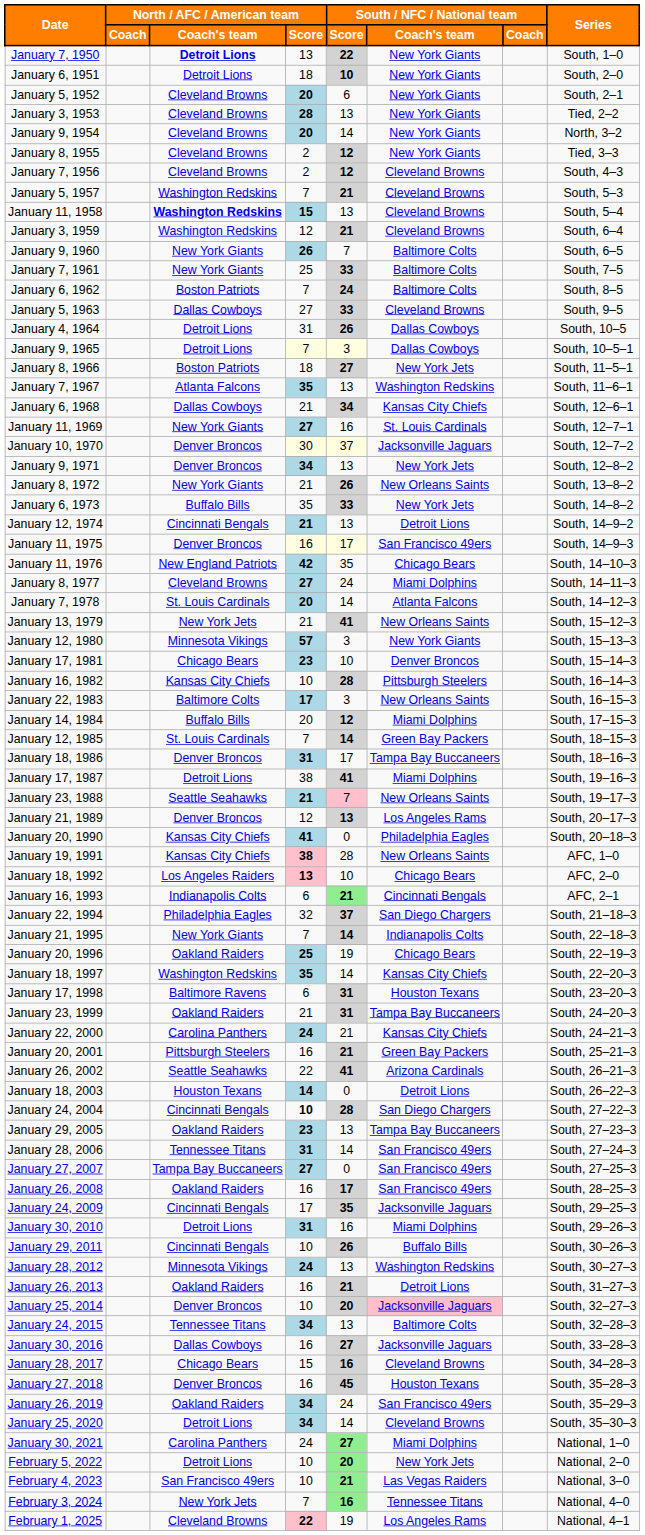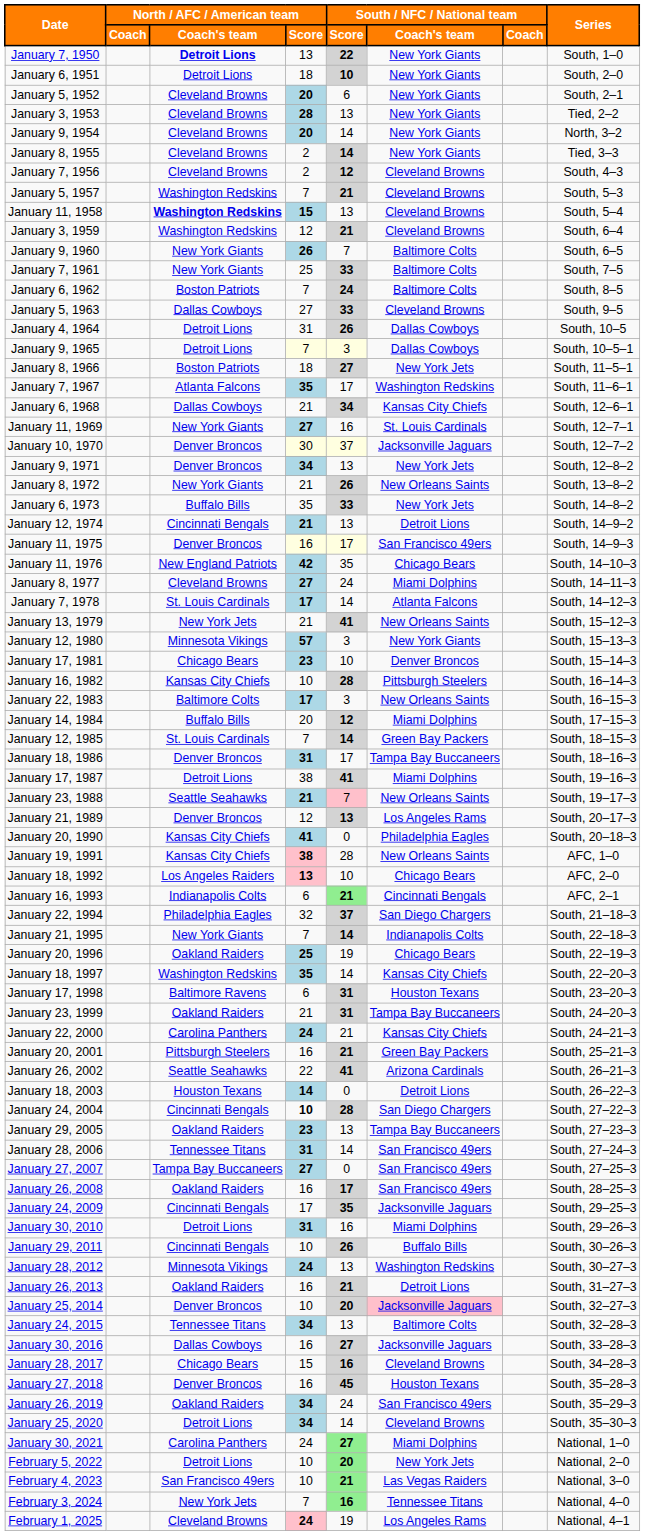January 8, 1955 | South / NFC / National team / Score: 12 -> 14
January 7, 1967 | South / NFC / National team / Score: 13 -> 17
January 7, 1978 | North / AFC / American team / Score: 20 -> 17
February 1, 2025 | North / AFC / American team / Score: 22 -> 24
